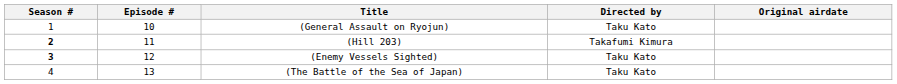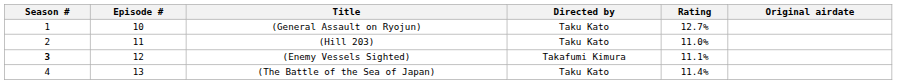+ column: Rating | 12.7% | 11.0% | 11.1% | 11.4%
(Hill 203) | Season #: bold -> normal
(Hill 203) | Directed by: Takafumi Kimura -> Taku Kato
(Enemy Vessels Sighted) | Directed by: Taku Kato -> Takafumi Kimura
